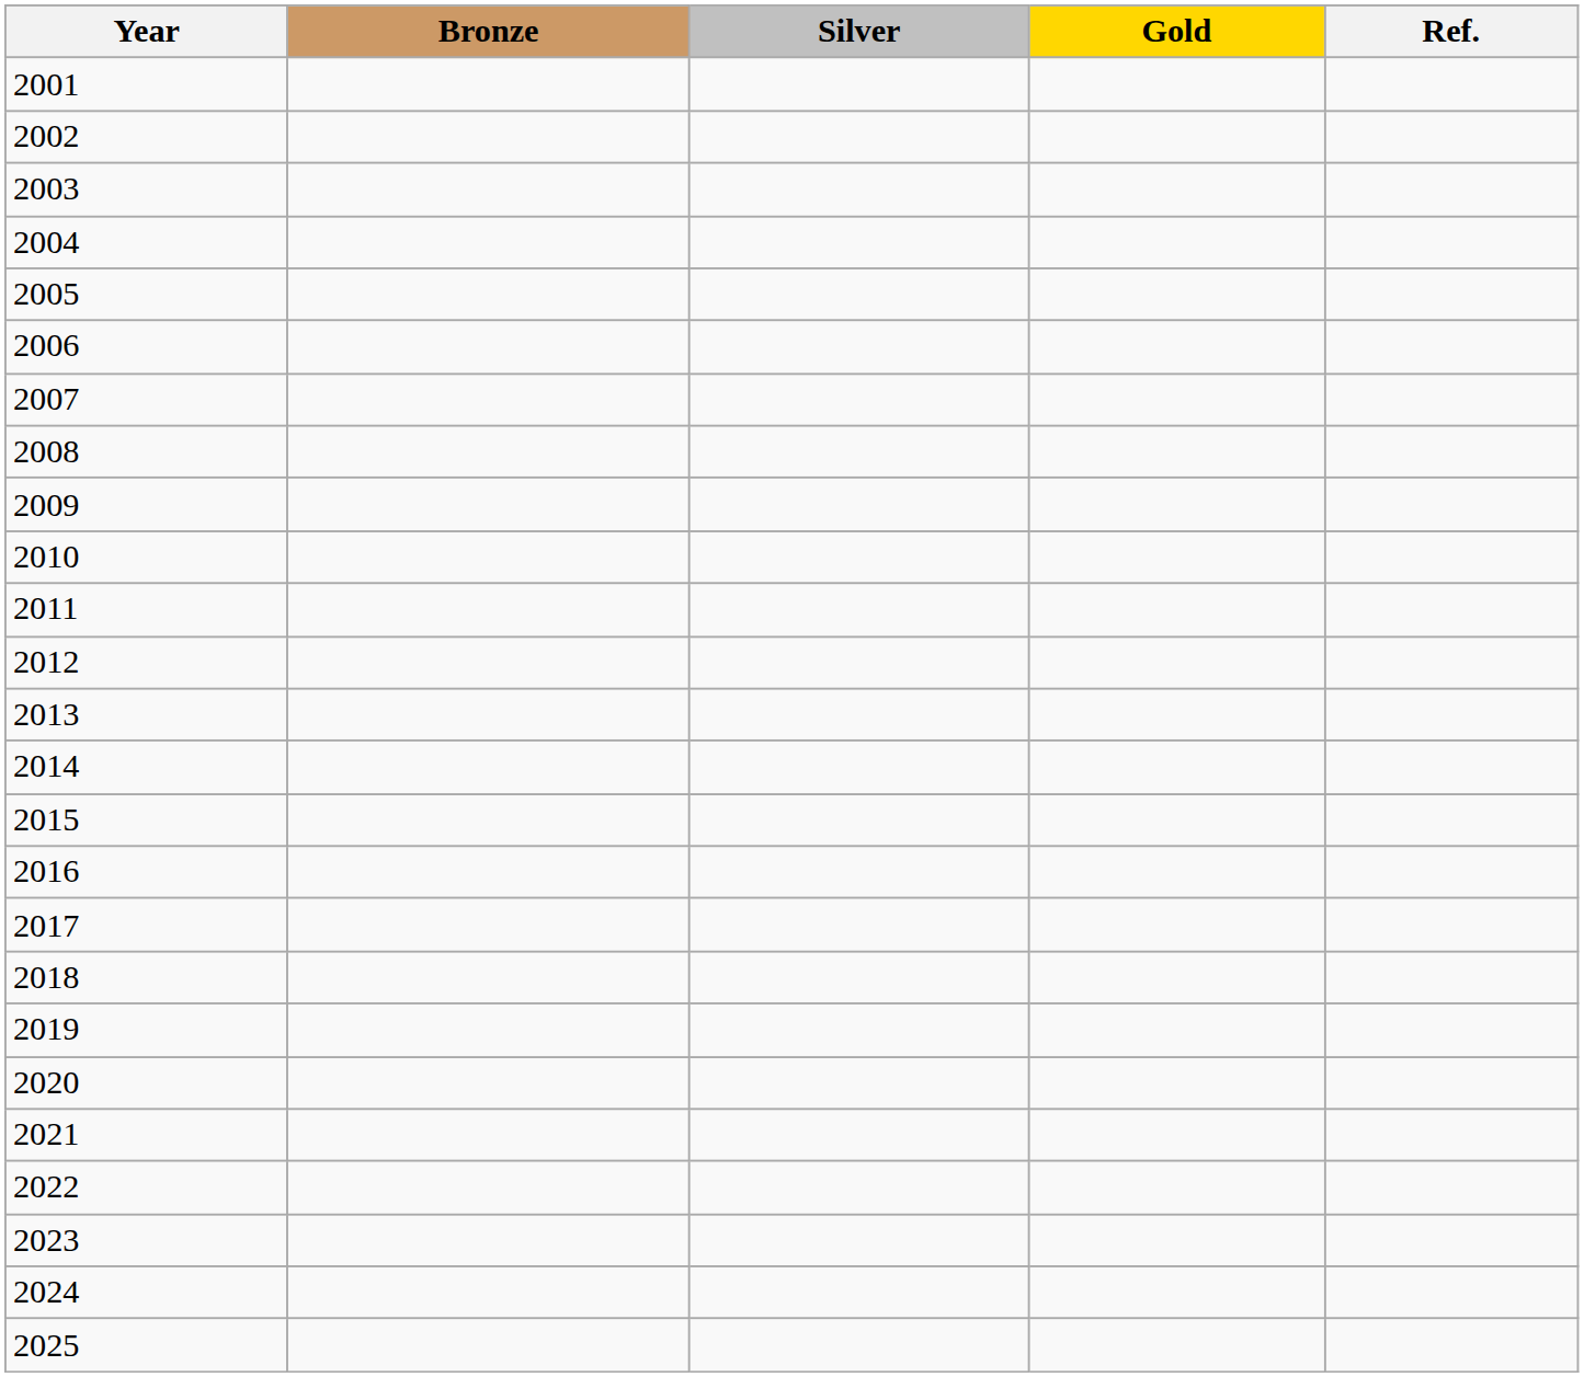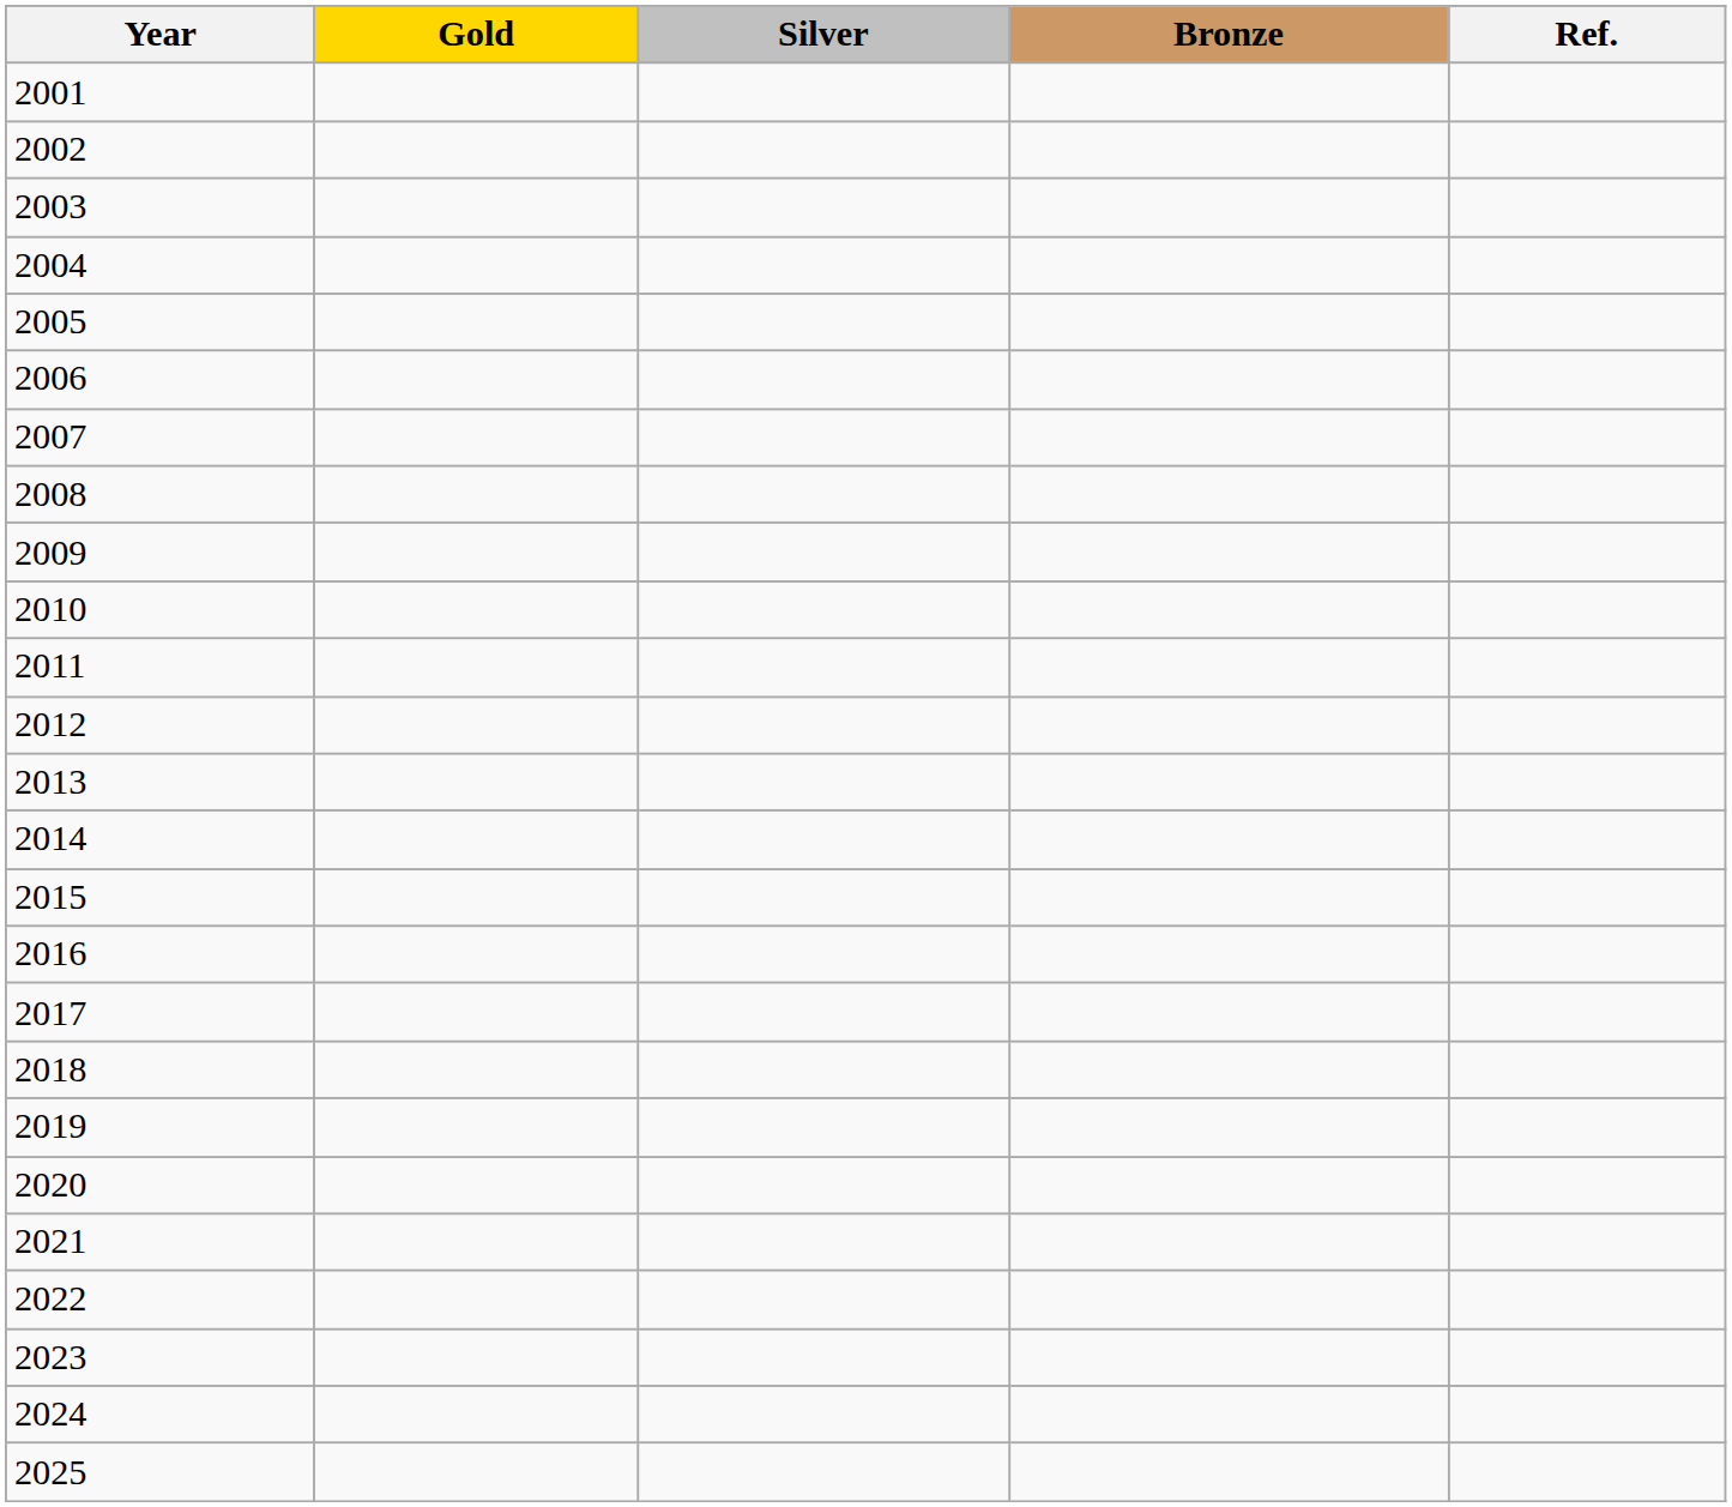columns swapped: Gold <-> Bronze
